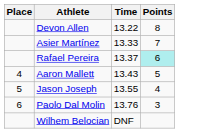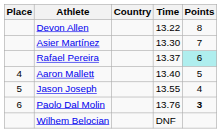+ column: Country
Asier Martínez | Time: 13.33 -> 13.30
Aaron Mallett | Time: 13.43 -> 13.40
Paolo Dal Molin | Points: normal -> bold
